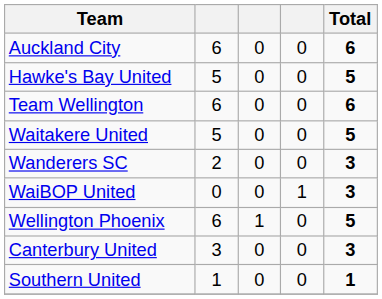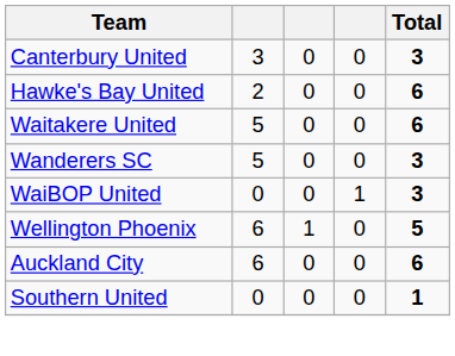rows swapped: Auckland City <-> Canterbury United
Hawke's Bay United | column 2: 5 -> 2
Hawke's Bay United | Total: 5 -> 6
- row: Team Wellington | 6 | 0 | 0 | 6
Waitakere United | Total: 5 -> 6
Wanderers SC | column 2: 2 -> 5
Southern United | column 2: 1 -> 0
